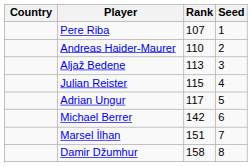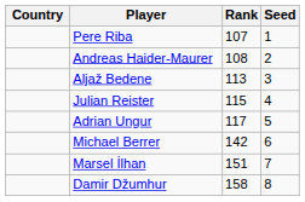Andreas Haider-Maurer | Rank: 110 -> 108
